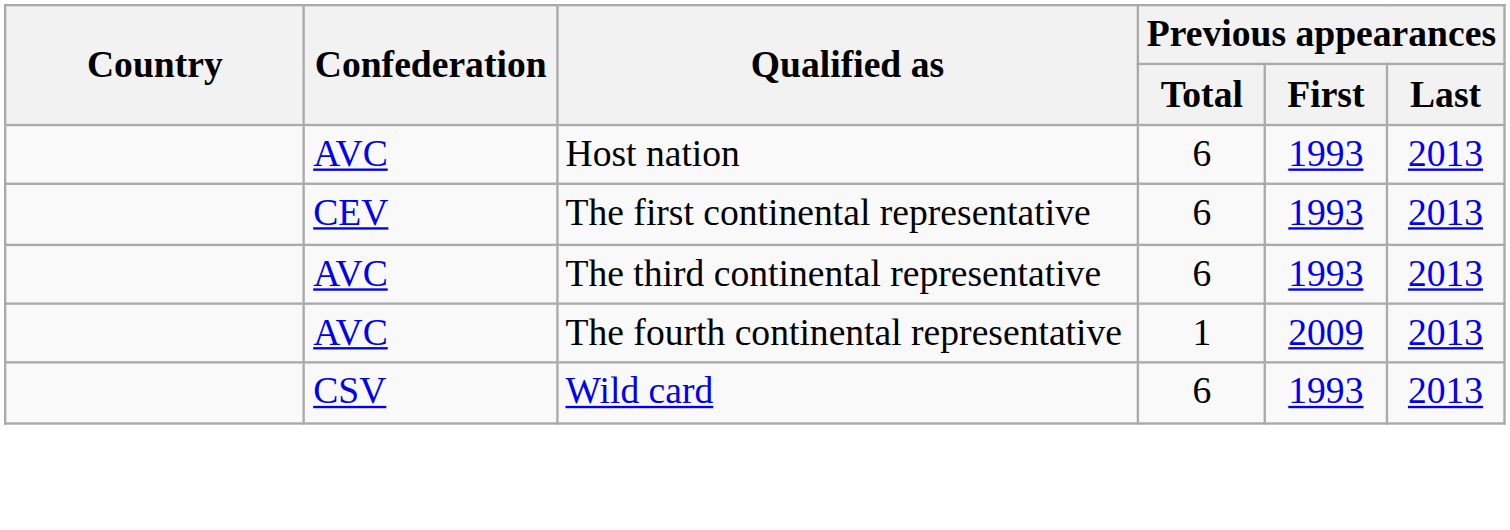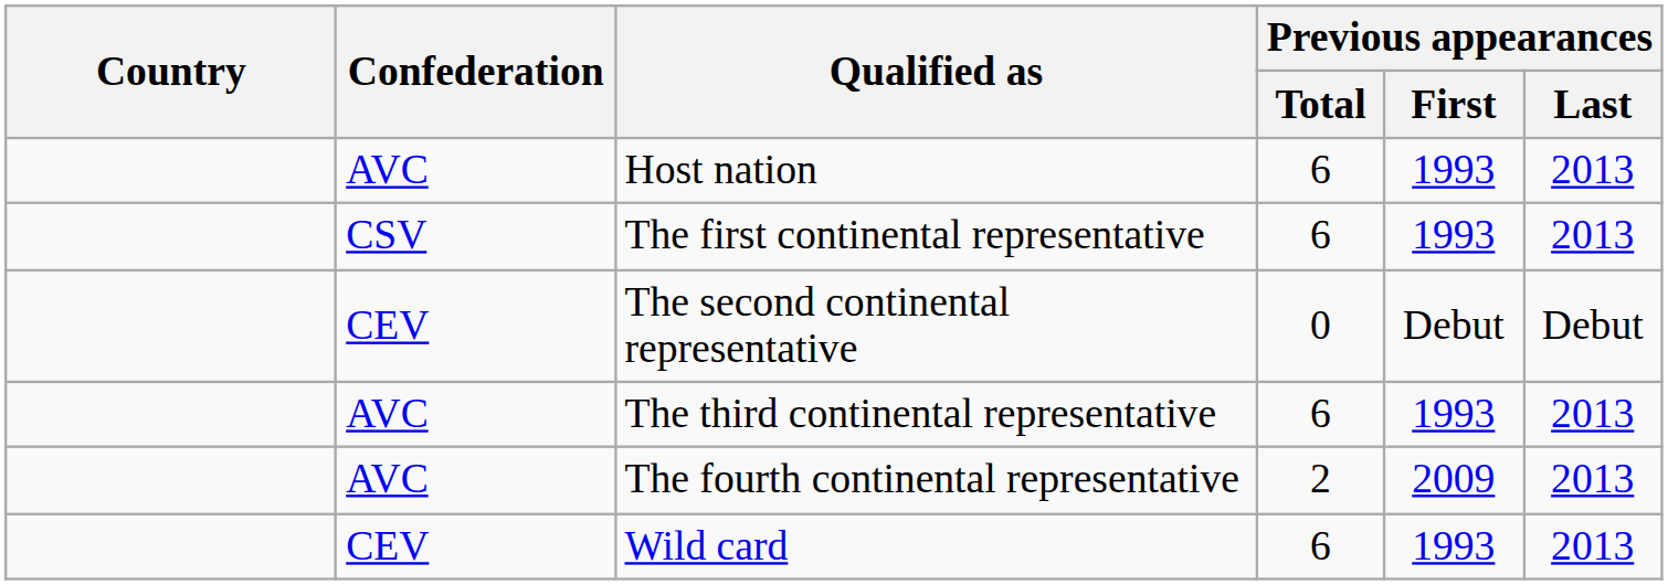The first continental representative | Confederation: CEV -> CSV
+ row: CEV | The second continental representative | 0 | Debut | Debut
The fourth continental representative | Previous appearances / Total: 1 -> 2
Wild card | Confederation: CSV -> CEV
